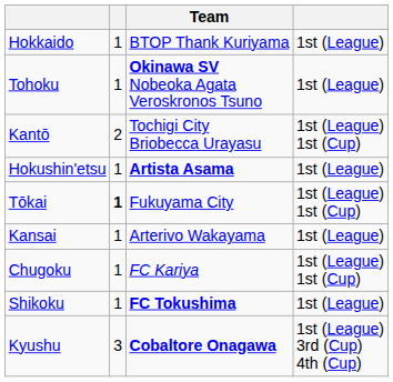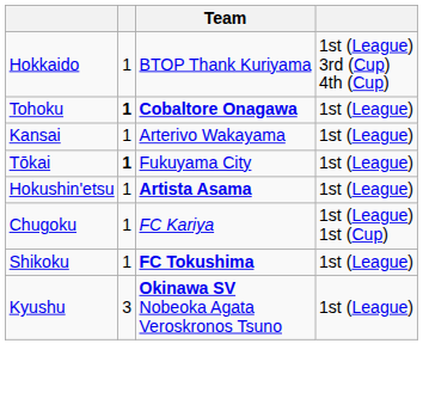Hokkaido | column 4: 1st (League) -> 1st (League) 3rd (Cup) 4th (Cup)
Tohoku | column 2: normal -> bold
Tohoku | Team: Okinawa SV Nobeoka Agata Veroskronos Tsuno -> Cobaltore Onagawa
- row: Kantō | 2 | Tochigi City Briobecca Urayasu | 1st (League) 1st (Cup)
rows swapped: Hokushin'etsu <-> Kansai
Tōkai | column 4: 1st (League) 1st (Cup) -> 1st (League)
Kyushu | Team: Cobaltore Onagawa -> Okinawa SV Nobeoka Agata Veroskronos Tsuno
Kyushu | column 4: 1st (League) 3rd (Cup) 4th (Cup) -> 1st (League)
